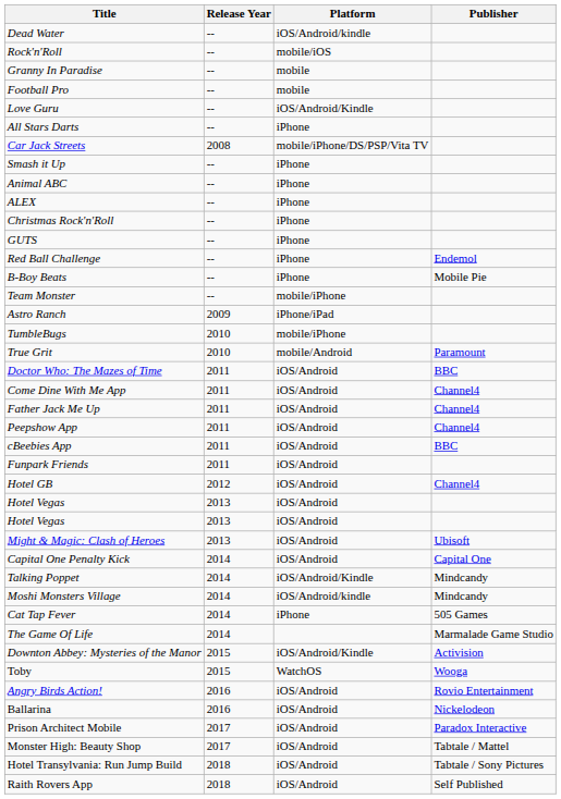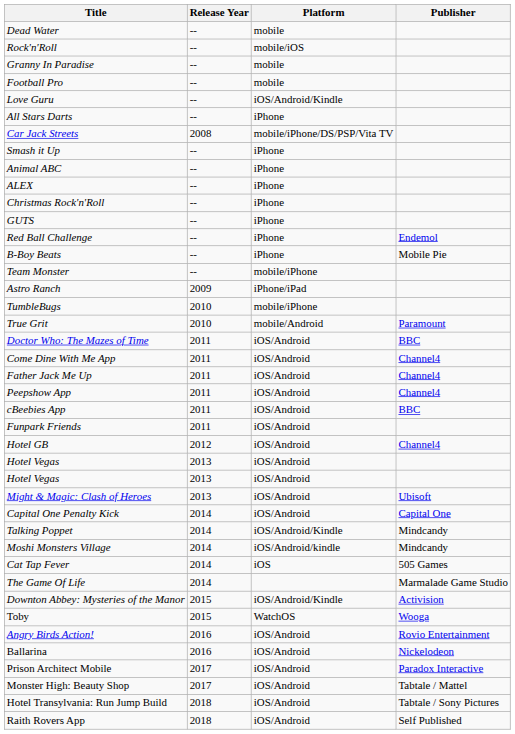Dead Water | Platform: iOS/Android/kindle -> mobile
Cat Tap Fever | Platform: iPhone -> iOS
